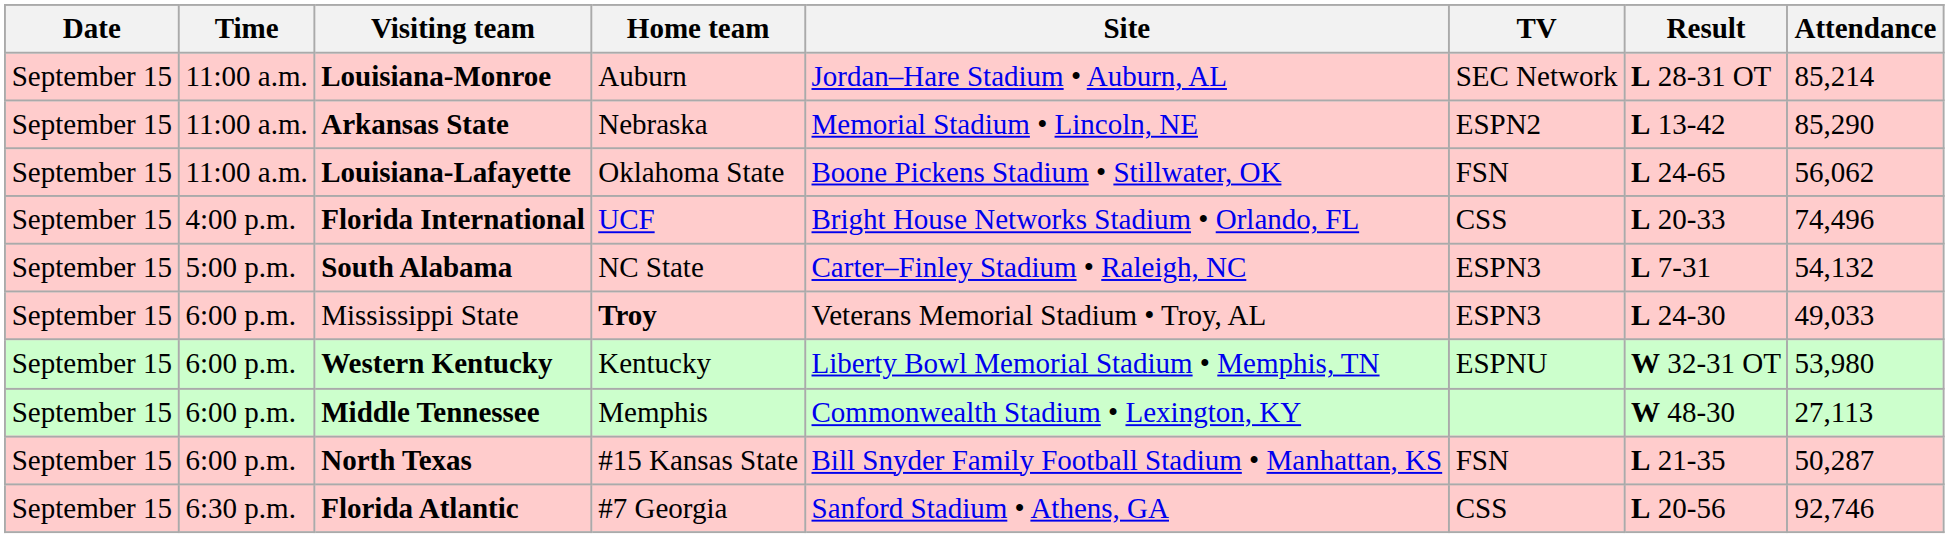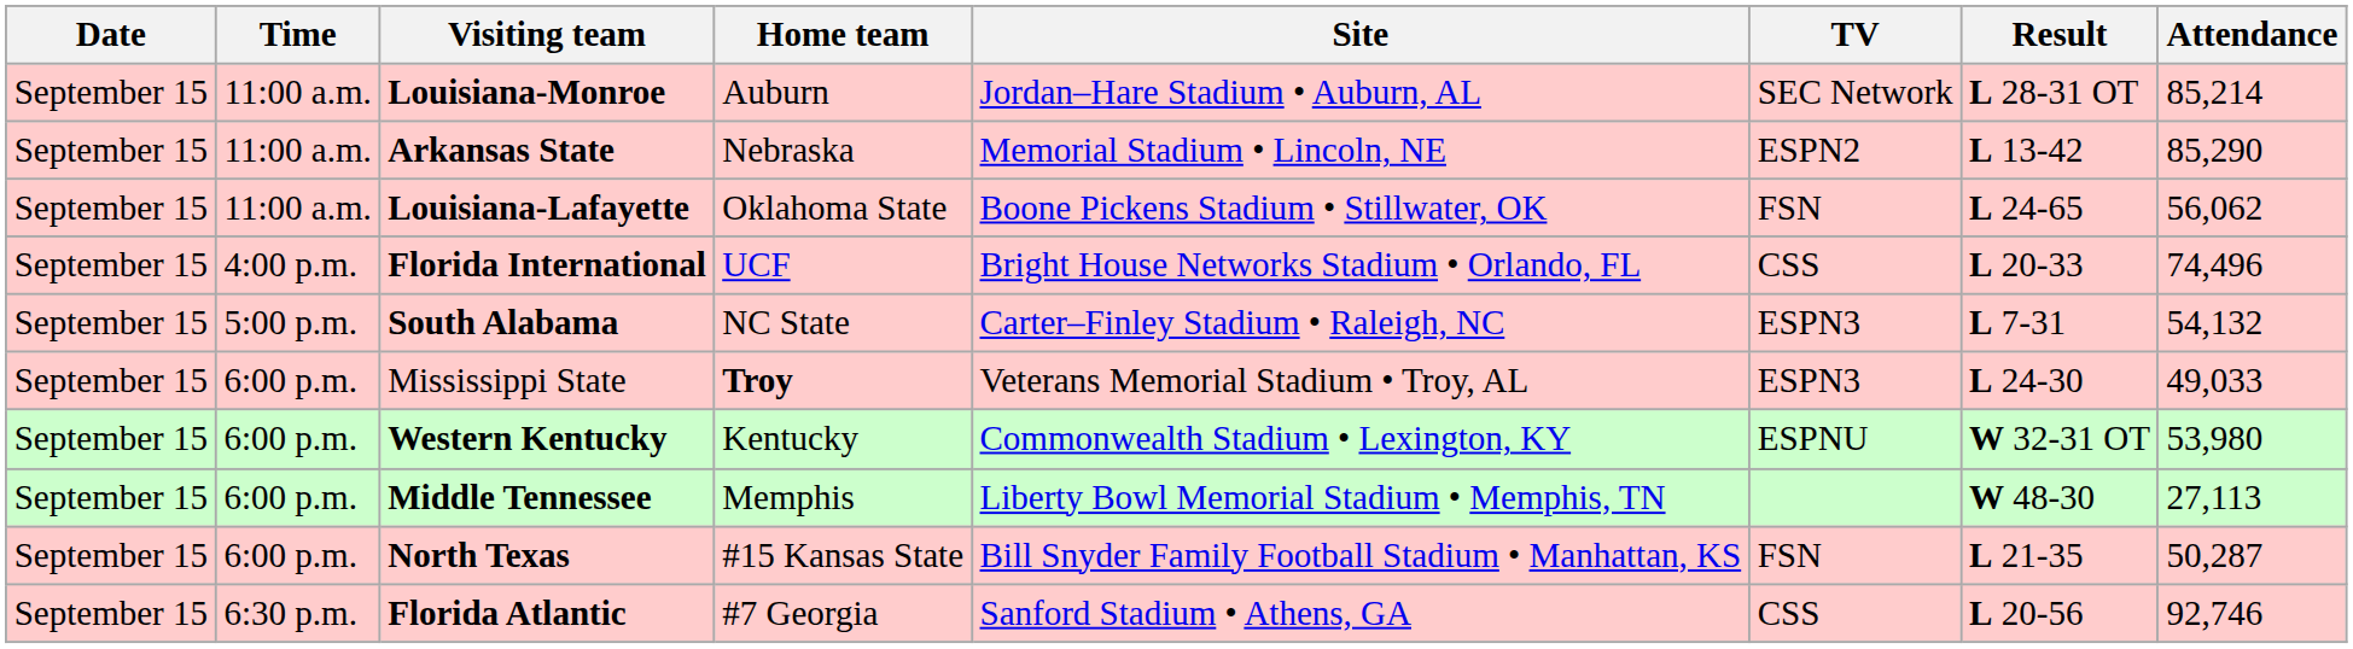Western Kentucky | Site: Liberty Bowl Memorial Stadium • Memphis, TN -> Commonwealth Stadium • Lexington, KY
Middle Tennessee | Site: Commonwealth Stadium • Lexington, KY -> Liberty Bowl Memorial Stadium • Memphis, TN
